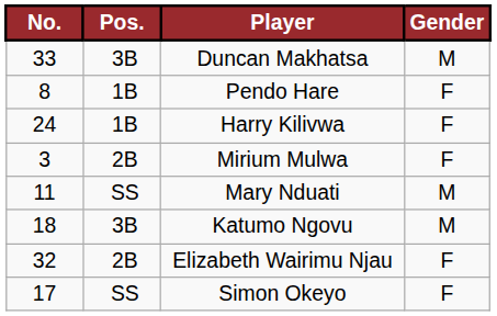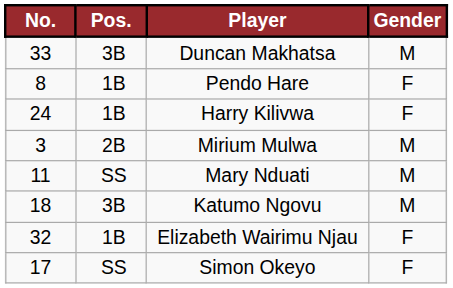Mirium Mulwa | Gender: F -> M
Elizabeth Wairimu Njau | Pos.: 2B -> 1B
